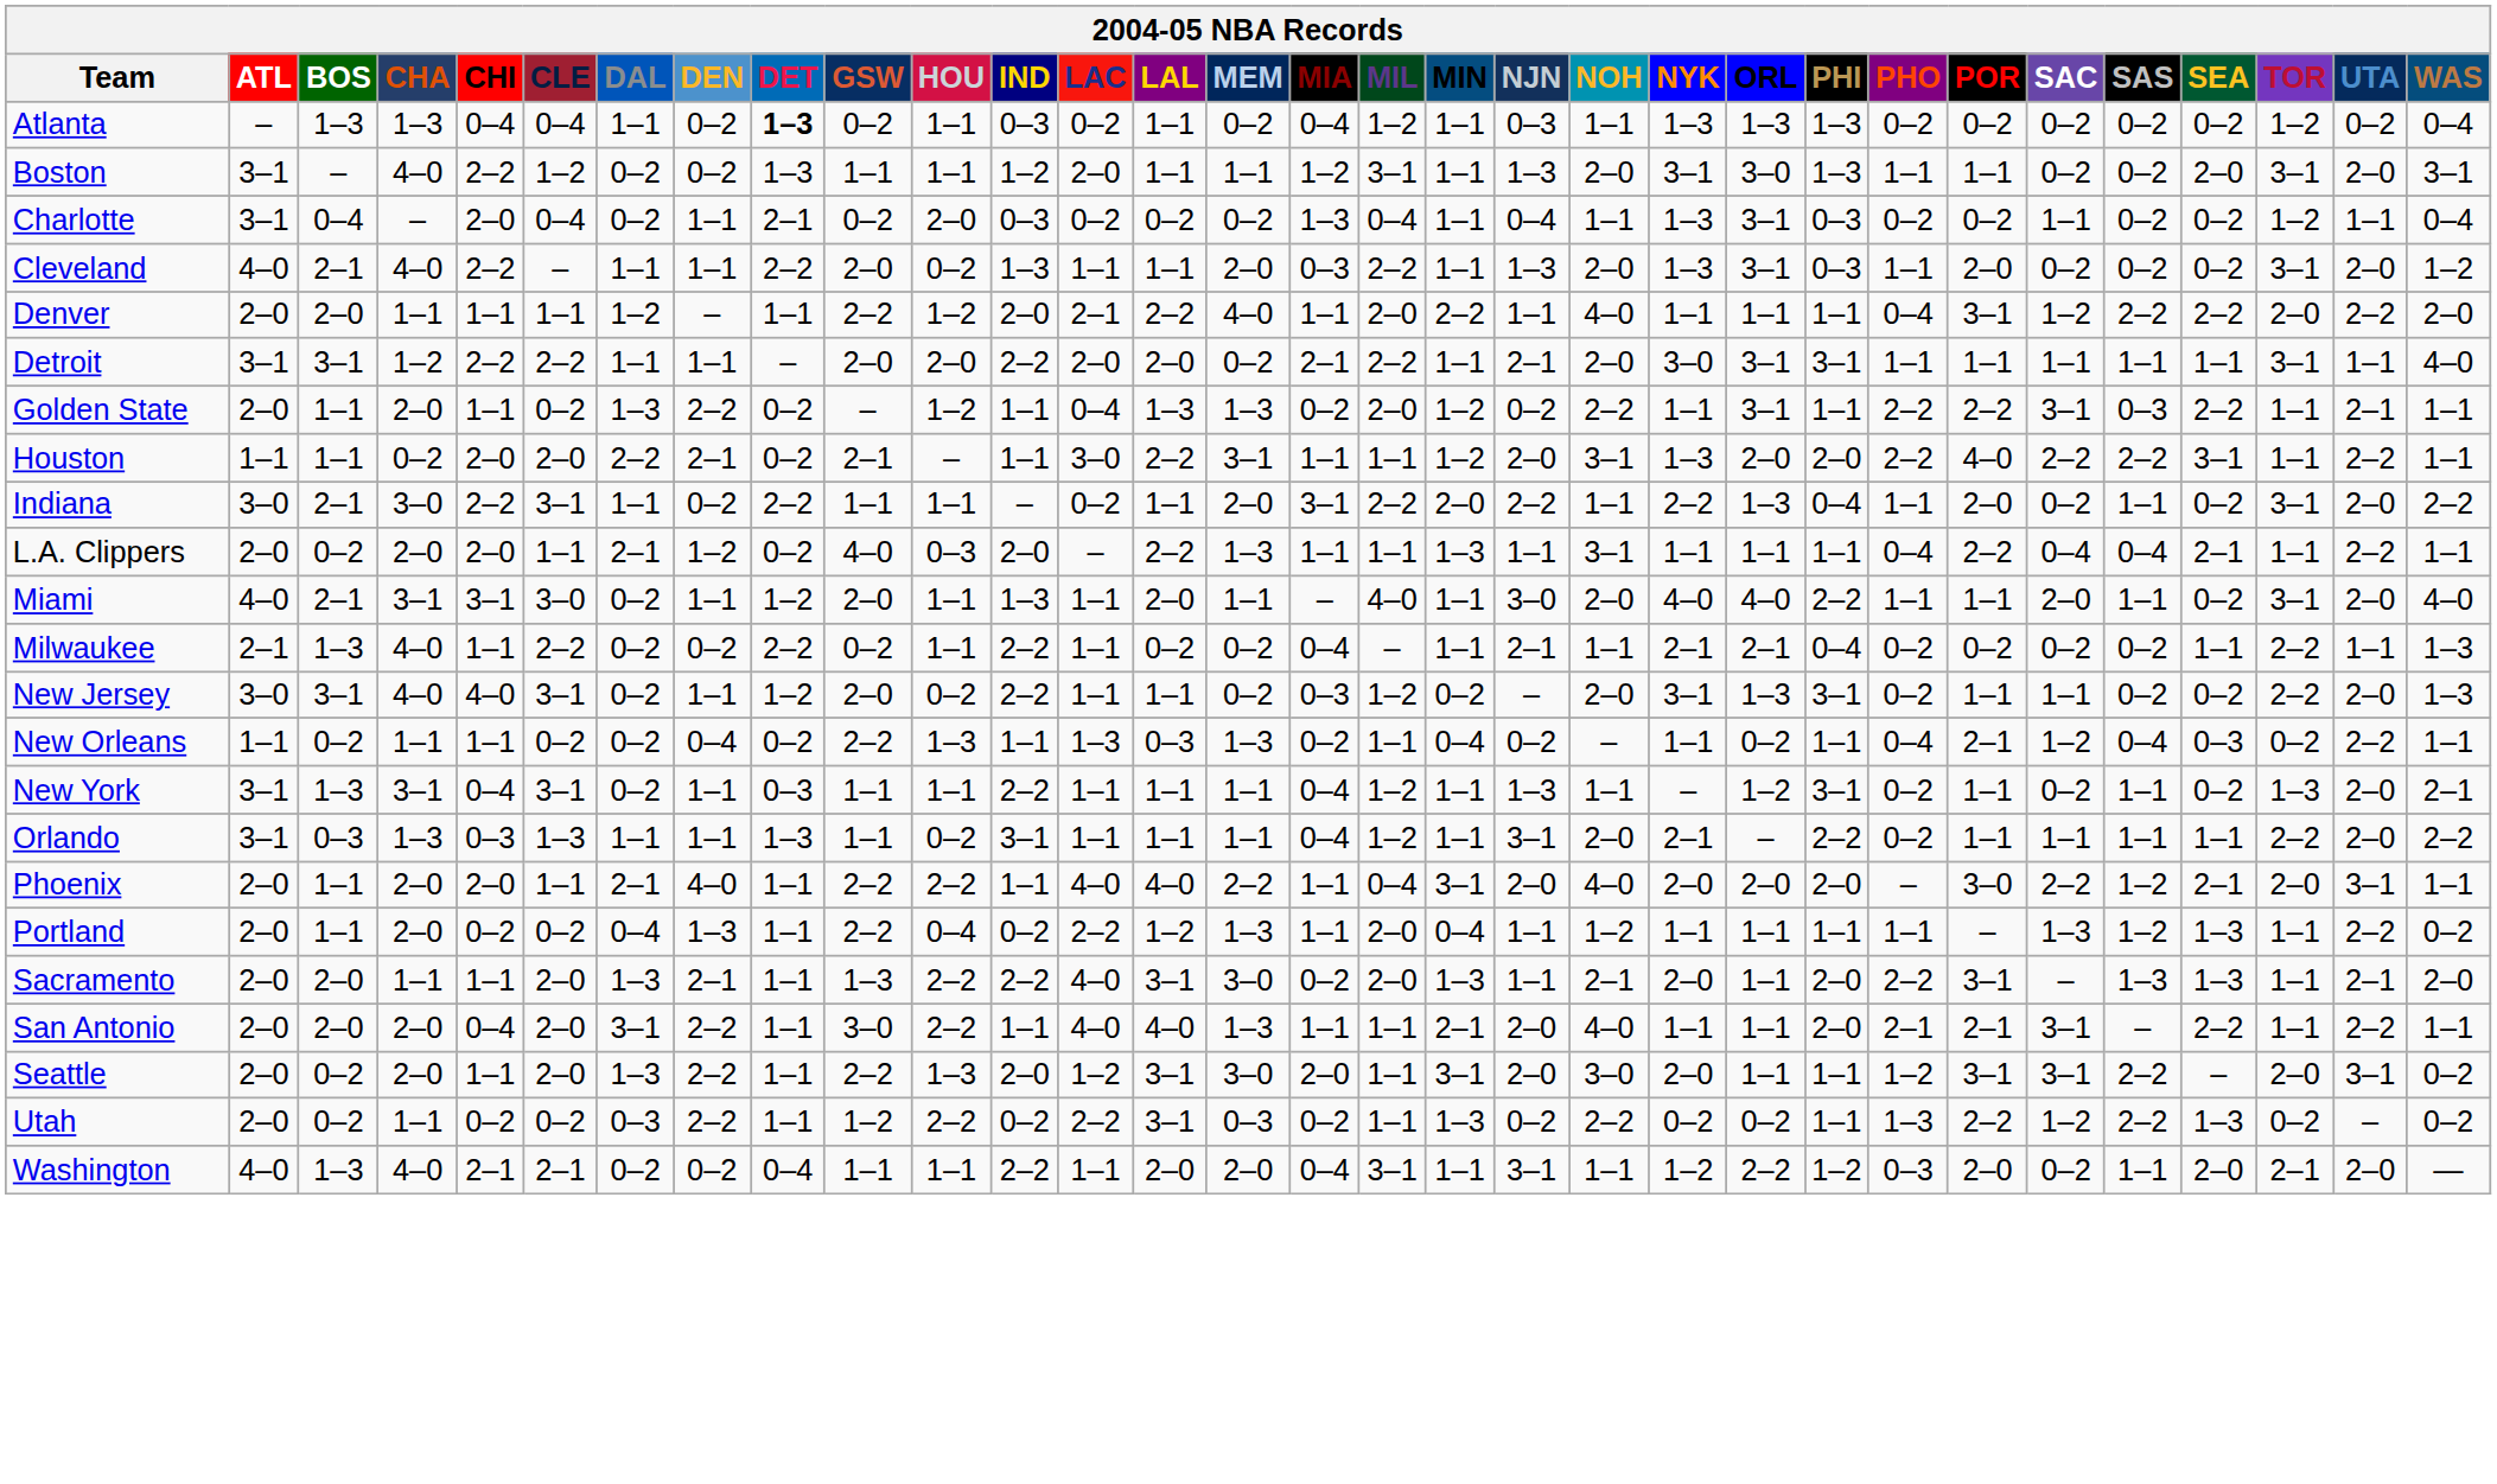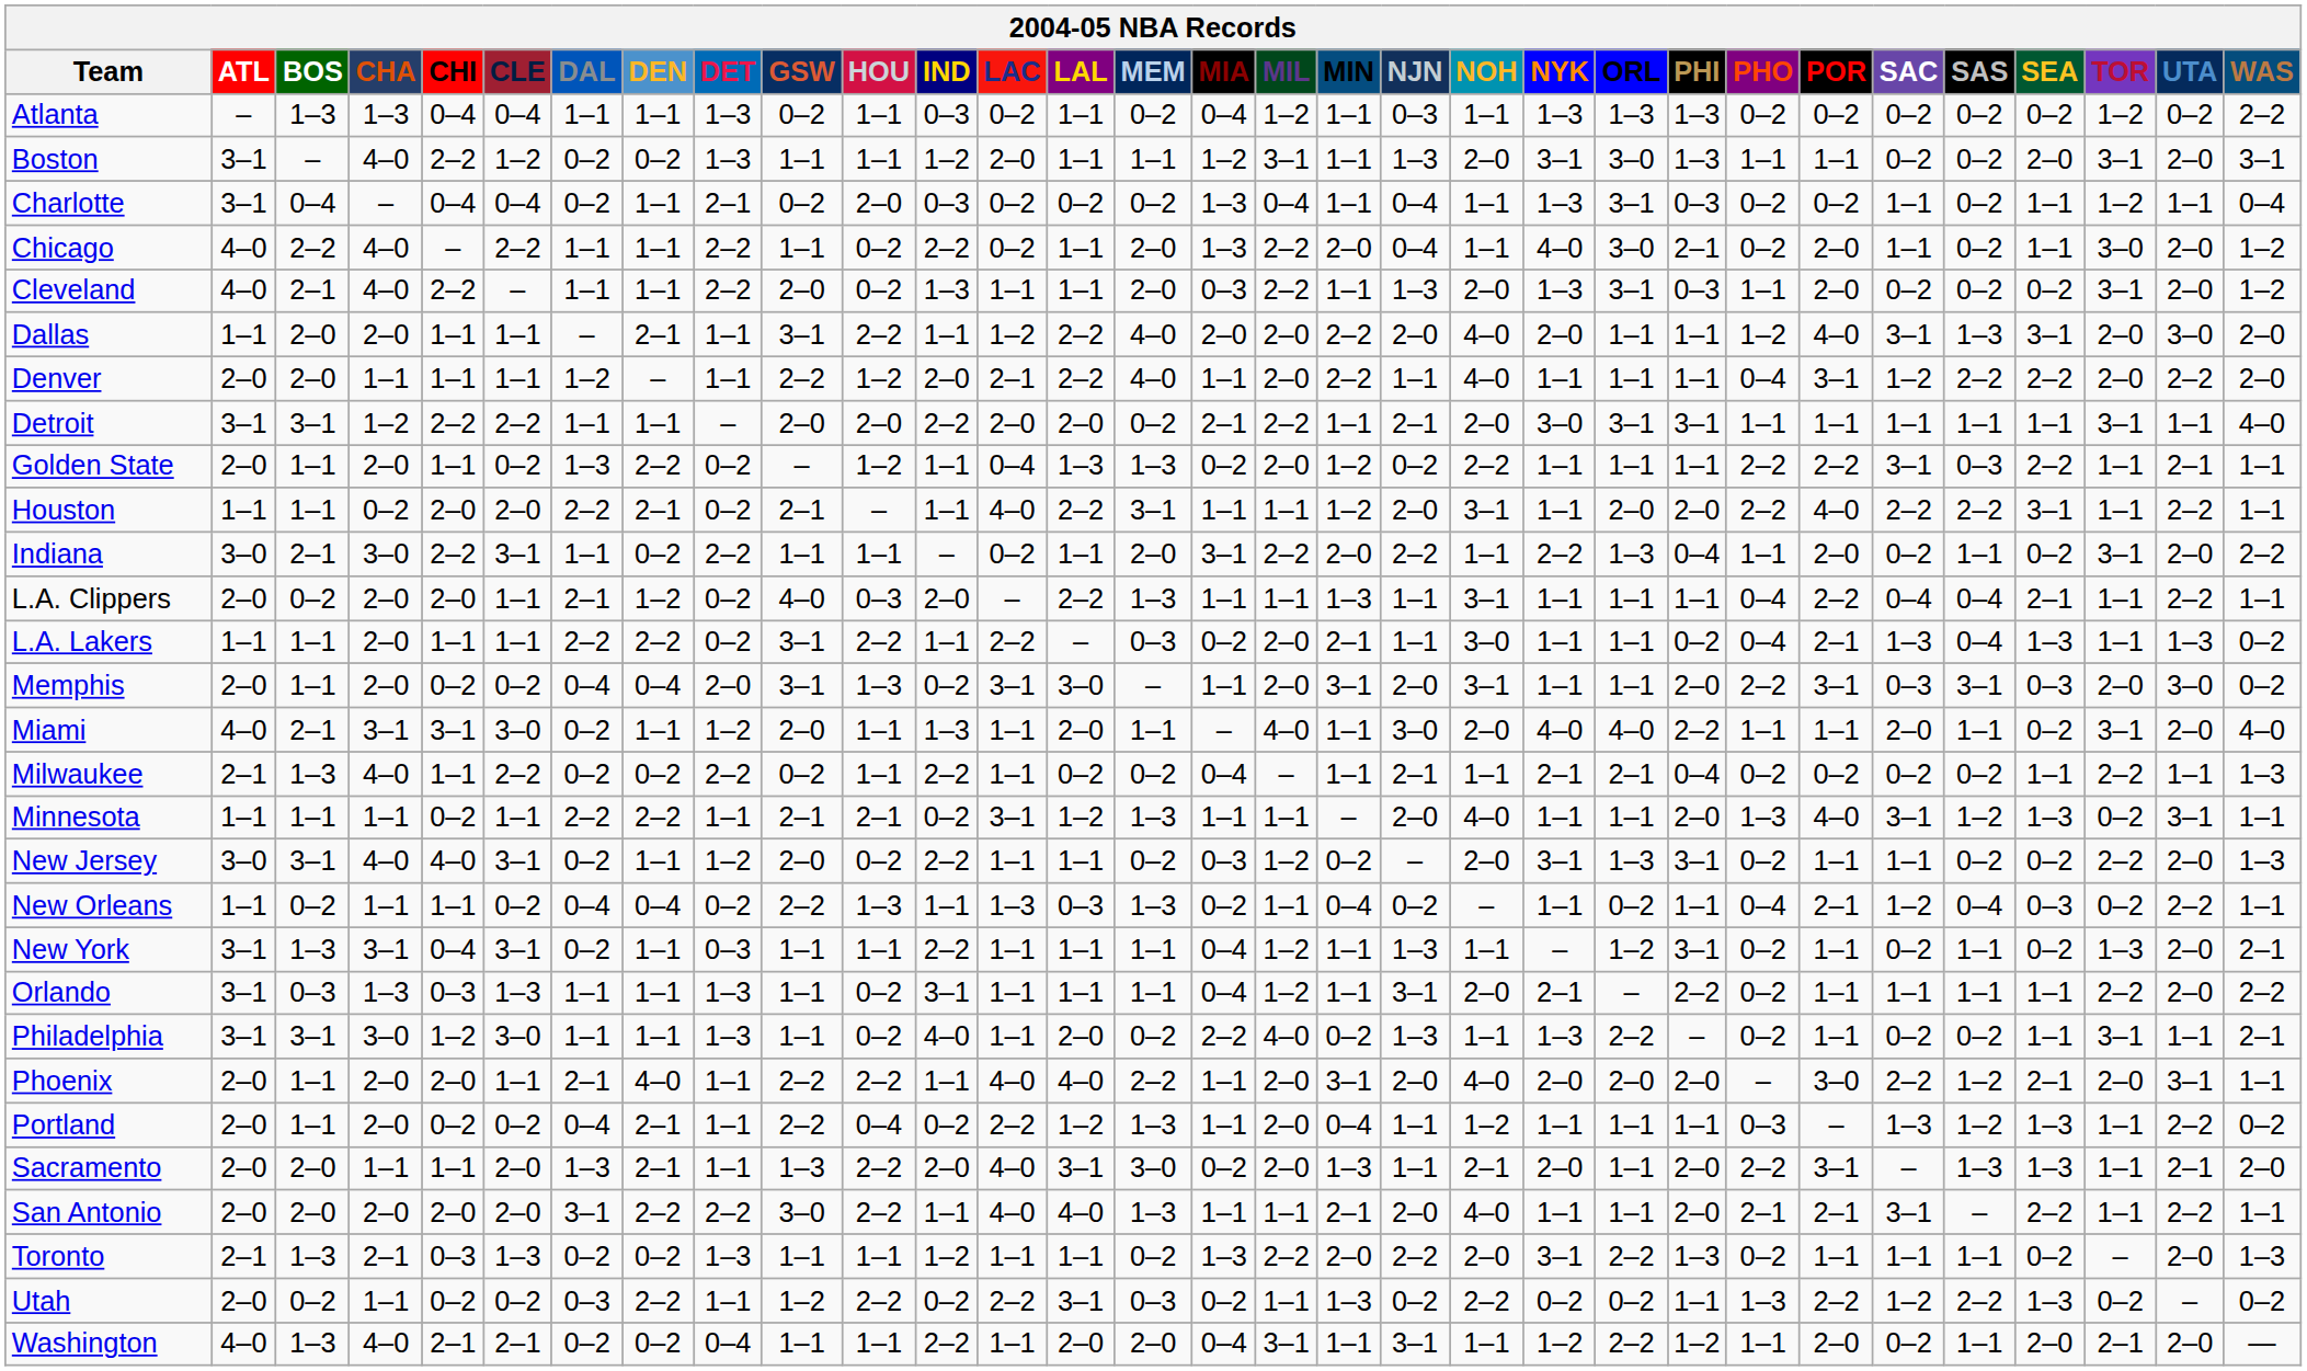Atlanta | DEN: 0–2 -> 1–1
Atlanta | DET: bold -> normal
Atlanta | WAS: 0–4 -> 2–2
Charlotte | CHI: 2–0 -> 0–4
Charlotte | SEA: 0–2 -> 1–1
+ row: Chicago | 4–0 | 2–2 | 4–0 | – | 2–2 | 1–1 | 1–1 | 2–2 | 1–1 | 0–2 | 2–2 | 0–2 | 1–1 | 2–0 | 1–3 | 2–2 | 2–0 | 0–4 | 1–1 | 4–0 | 3–0 | 2–1 | 0–2 | 2–0 | 1–1 | 0–2 | 1–1 | 3–0 | 2–0 | 1–2
+ row: Dallas | 1–1 | 2–0 | 2–0 | 1–1 | 1–1 | – | 2–1 | 1–1 | 3–1 | 2–2 | 1–1 | 1–2 | 2–2 | 4–0 | 2–0 | 2–0 | 2–2 | 2–0 | 4–0 | 2–0 | 1–1 | 1–1 | 1–2 | 4–0 | 3–1 | 1–3 | 3–1 | 2–0 | 3–0 | 2–0
Golden State | ORL: 3–1 -> 1–1
Houston | LAC: 3–0 -> 4–0
Houston | NYK: 1–3 -> 1–1
+ row: L.A. Lakers | 1–1 | 1–1 | 2–0 | 1–1 | 1–1 | 2–2 | 2–2 | 0–2 | 3–1 | 2–2 | 1–1 | 2–2 | – | 0–3 | 0–2 | 2–0 | 2–1 | 1–1 | 3–0 | 1–1 | 1–1 | 0–2 | 0–4 | 2–1 | 1–3 | 0–4 | 1–3 | 1–1 | 1–3 | 0–2
+ row: Memphis | 2–0 | 1–1 | 2–0 | 0–2 | 0–2 | 0–4 | 0–4 | 2–0 | 3–1 | 1–3 | 0–2 | 3–1 | 3–0 | – | 1–1 | 2–0 | 3–1 | 2–0 | 3–1 | 1–1 | 1–1 | 2–0 | 2–2 | 3–1 | 0–3 | 3–1 | 0–3 | 2–0 | 3–0 | 0–2
+ row: Minnesota | 1–1 | 1–1 | 1–1 | 0–2 | 1–1 | 2–2 | 2–2 | 1–1 | 2–1 | 2–1 | 0–2 | 3–1 | 1–2 | 1–3 | 1–1 | 1–1 | – | 2–0 | 4–0 | 1–1 | 1–1 | 2–0 | 1–3 | 4–0 | 3–1 | 1–2 | 1–3 | 0–2 | 3–1 | 1–1
New Orleans | DAL: 0–2 -> 0–4
+ row: Philadelphia | 3–1 | 3–1 | 3–0 | 1–2 | 3–0 | 1–1 | 1–1 | 1–3 | 1–1 | 0–2 | 4–0 | 1–1 | 2–0 | 0–2 | 2–2 | 4–0 | 0–2 | 1–3 | 1–1 | 1–3 | 2–2 | – | 0–2 | 1–1 | 0–2 | 0–2 | 1–1 | 3–1 | 1–1 | 2–1
Phoenix | MIL: 0–4 -> 2–0
Portland | DEN: 1–3 -> 2–1
Portland | PHO: 1–1 -> 0–3
Sacramento | IND: 2–2 -> 2–0
San Antonio | CHI: 0–4 -> 2–0
San Antonio | DET: 1–1 -> 2–2
- row: Seattle | 2–0 | 0–2 | 2–0 | 1–1 | 2–0 | 1–3 | 2–2 | 1–1 | 2–2 | 1–3 | 2–0 | 1–2 | 3–1 | 3–0 | 2–0 | 1–1 | 3–1 | 2–0 | 3–0 | 2–0 | 1–1 | 1–1 | 1–2 | 3–1 | 3–1 | 2–2 | – | 2–0 | 3–1 | 0–2
+ row: Toronto | 2–1 | 1–3 | 2–1 | 0–3 | 1–3 | 0–2 | 0–2 | 1–3 | 1–1 | 1–1 | 1–2 | 1–1 | 1–1 | 0–2 | 1–3 | 2–2 | 2–0 | 2–2 | 2–0 | 3–1 | 2–2 | 1–3 | 0–2 | 1–1 | 1–1 | 1–1 | 0–2 | – | 2–0 | 1–3
Washington | PHO: 0–3 -> 1–1
